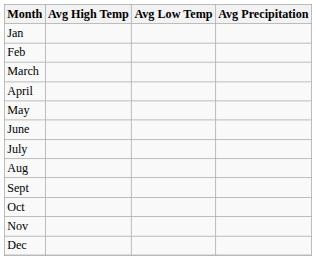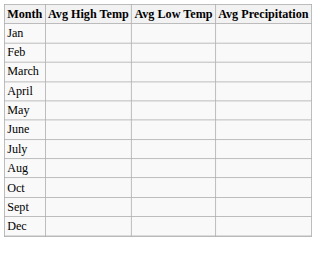rows swapped: Sept <-> Oct
- row: Nov
